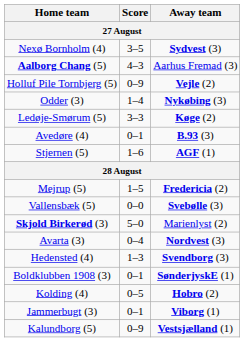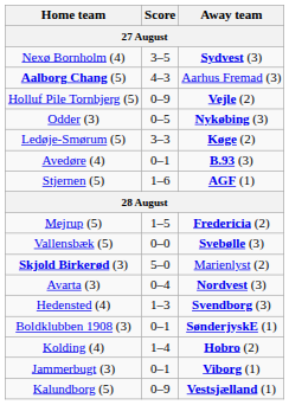Odder (3) | Score: 1–4 -> 0–5
Kolding (4) | Score: 0–5 -> 1–4
